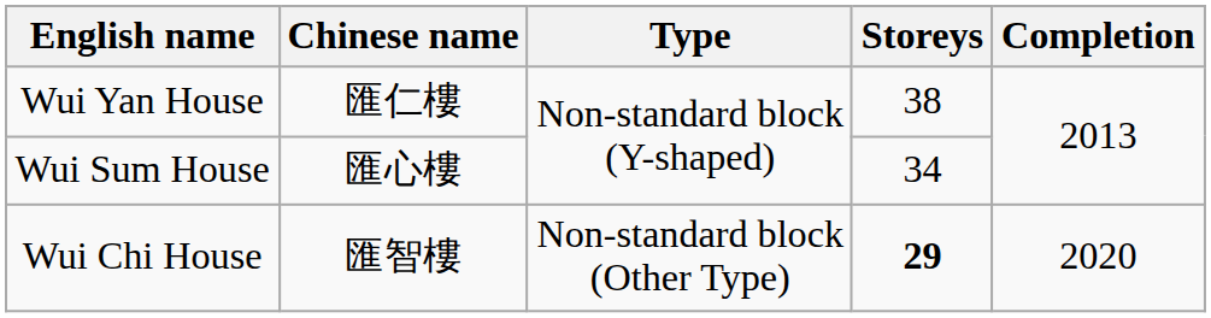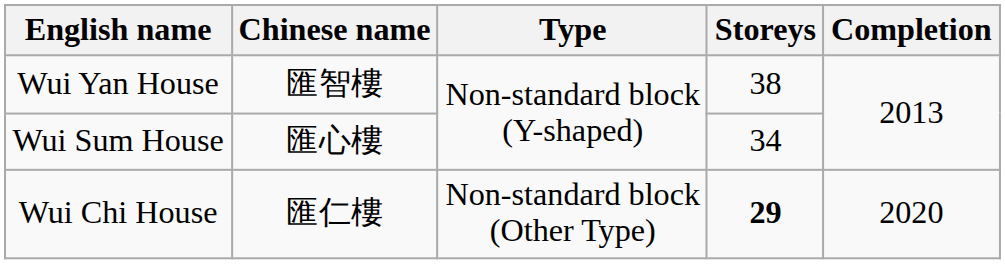Wui Yan House | Chinese name: 匯仁樓 -> 匯智樓
Wui Chi House | Chinese name: 匯智樓 -> 匯仁樓
